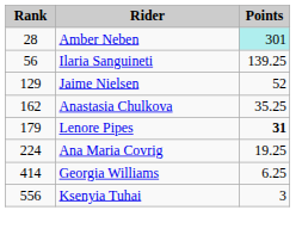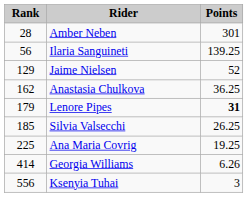Amber Neben | Points: paleturquoise background -> no background
Anastasia Chulkova | Points: 35.25 -> 36.25
+ row: 185 | Silvia Valsecchi | 26.25
Ana Maria Covrig | Rank: 224 -> 225
Georgia Williams | Points: 6.25 -> 6.26
